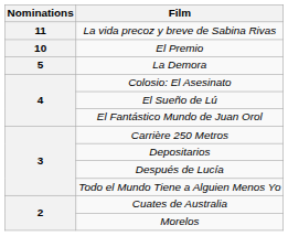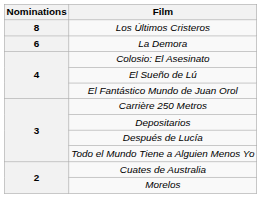- row: 11 | La vida precoz y breve de Sabina Rivas
- row: 10 | El Premio
+ row: 8 | Los Últimos Cristeros
La Demora | Nominations: 5 -> 6
